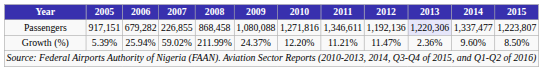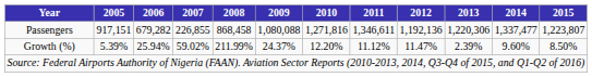Passengers | 2013: lavender background -> no background
Growth (%) | 2011: 11.21% -> 11.12%
Growth (%) | 2013: 2.36% -> 2.39%
